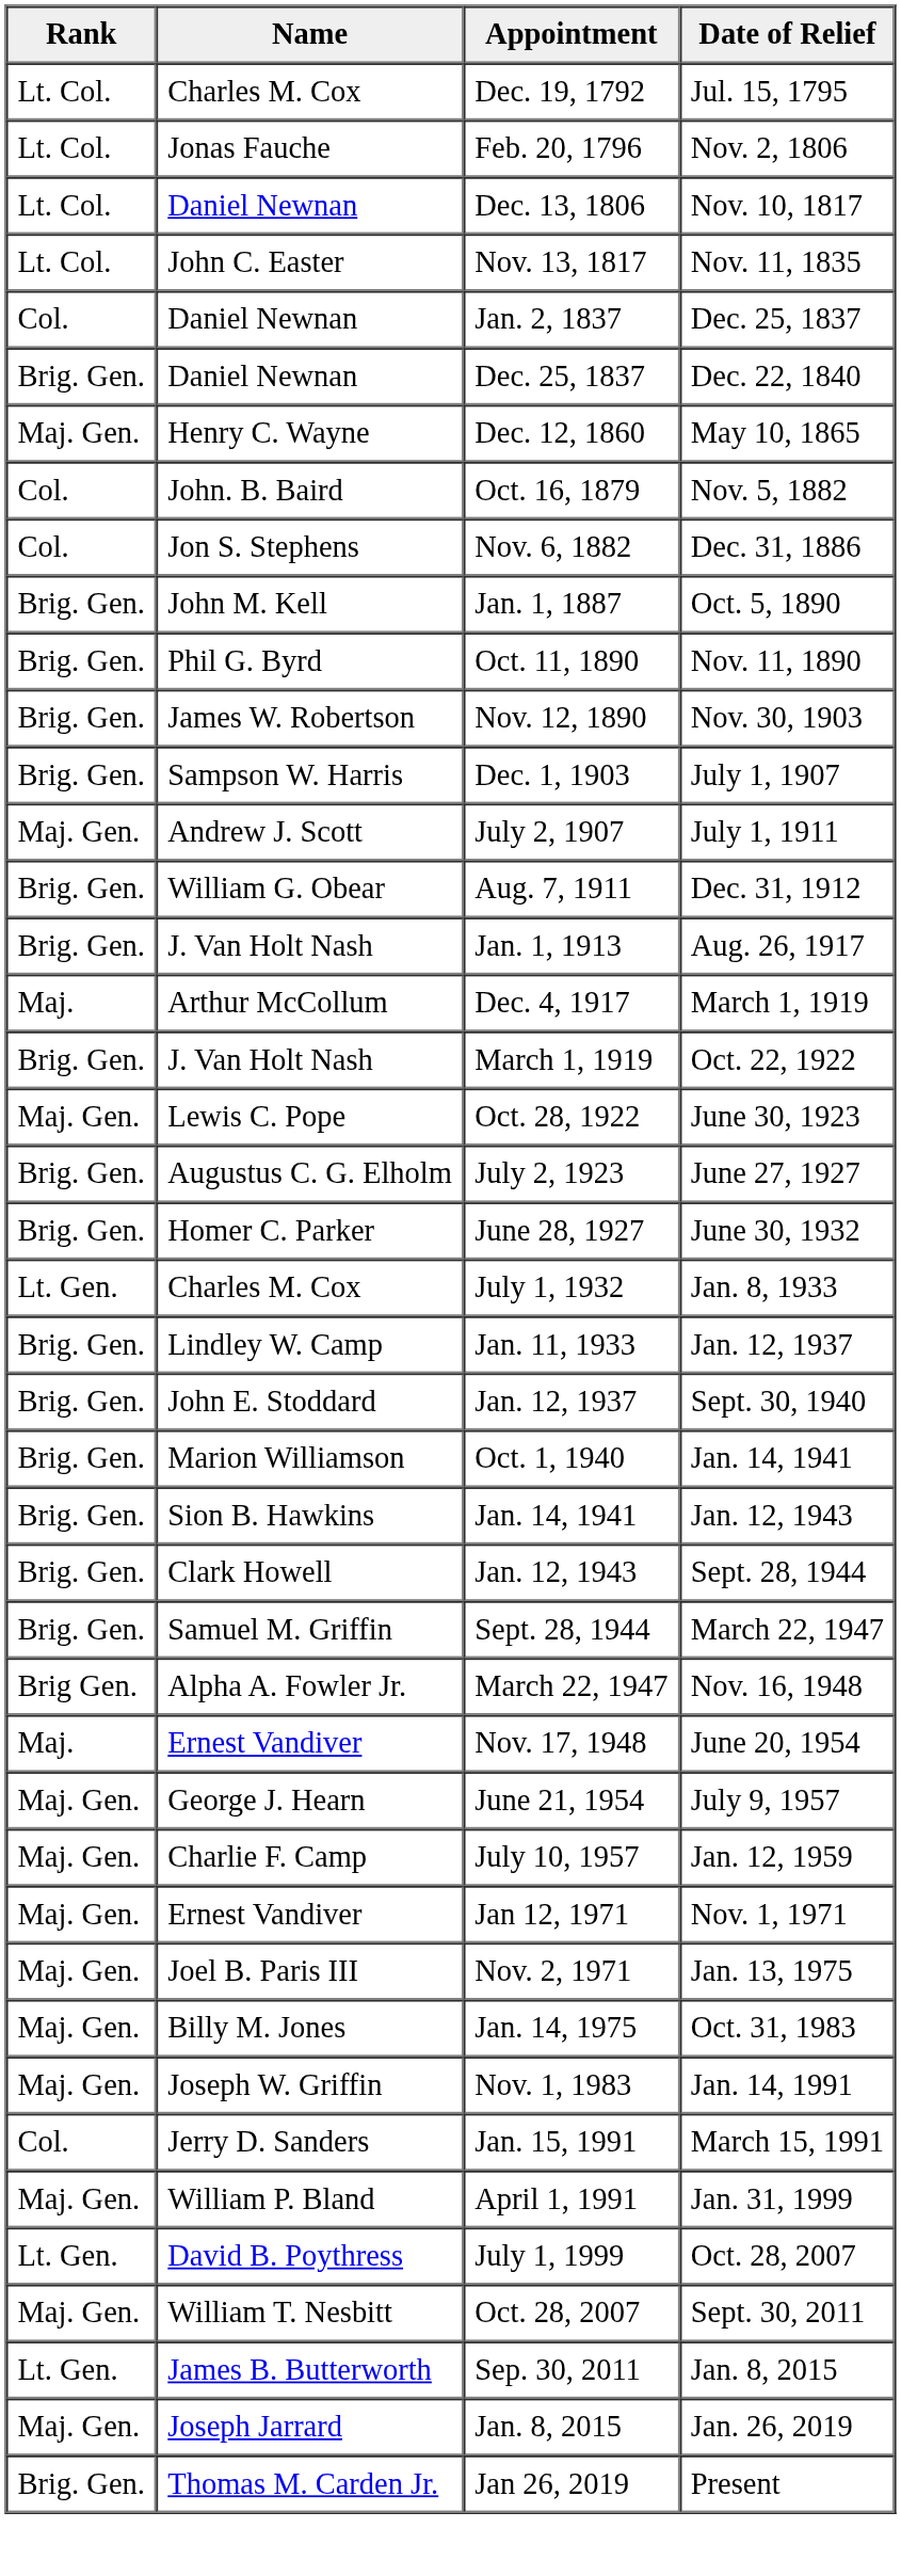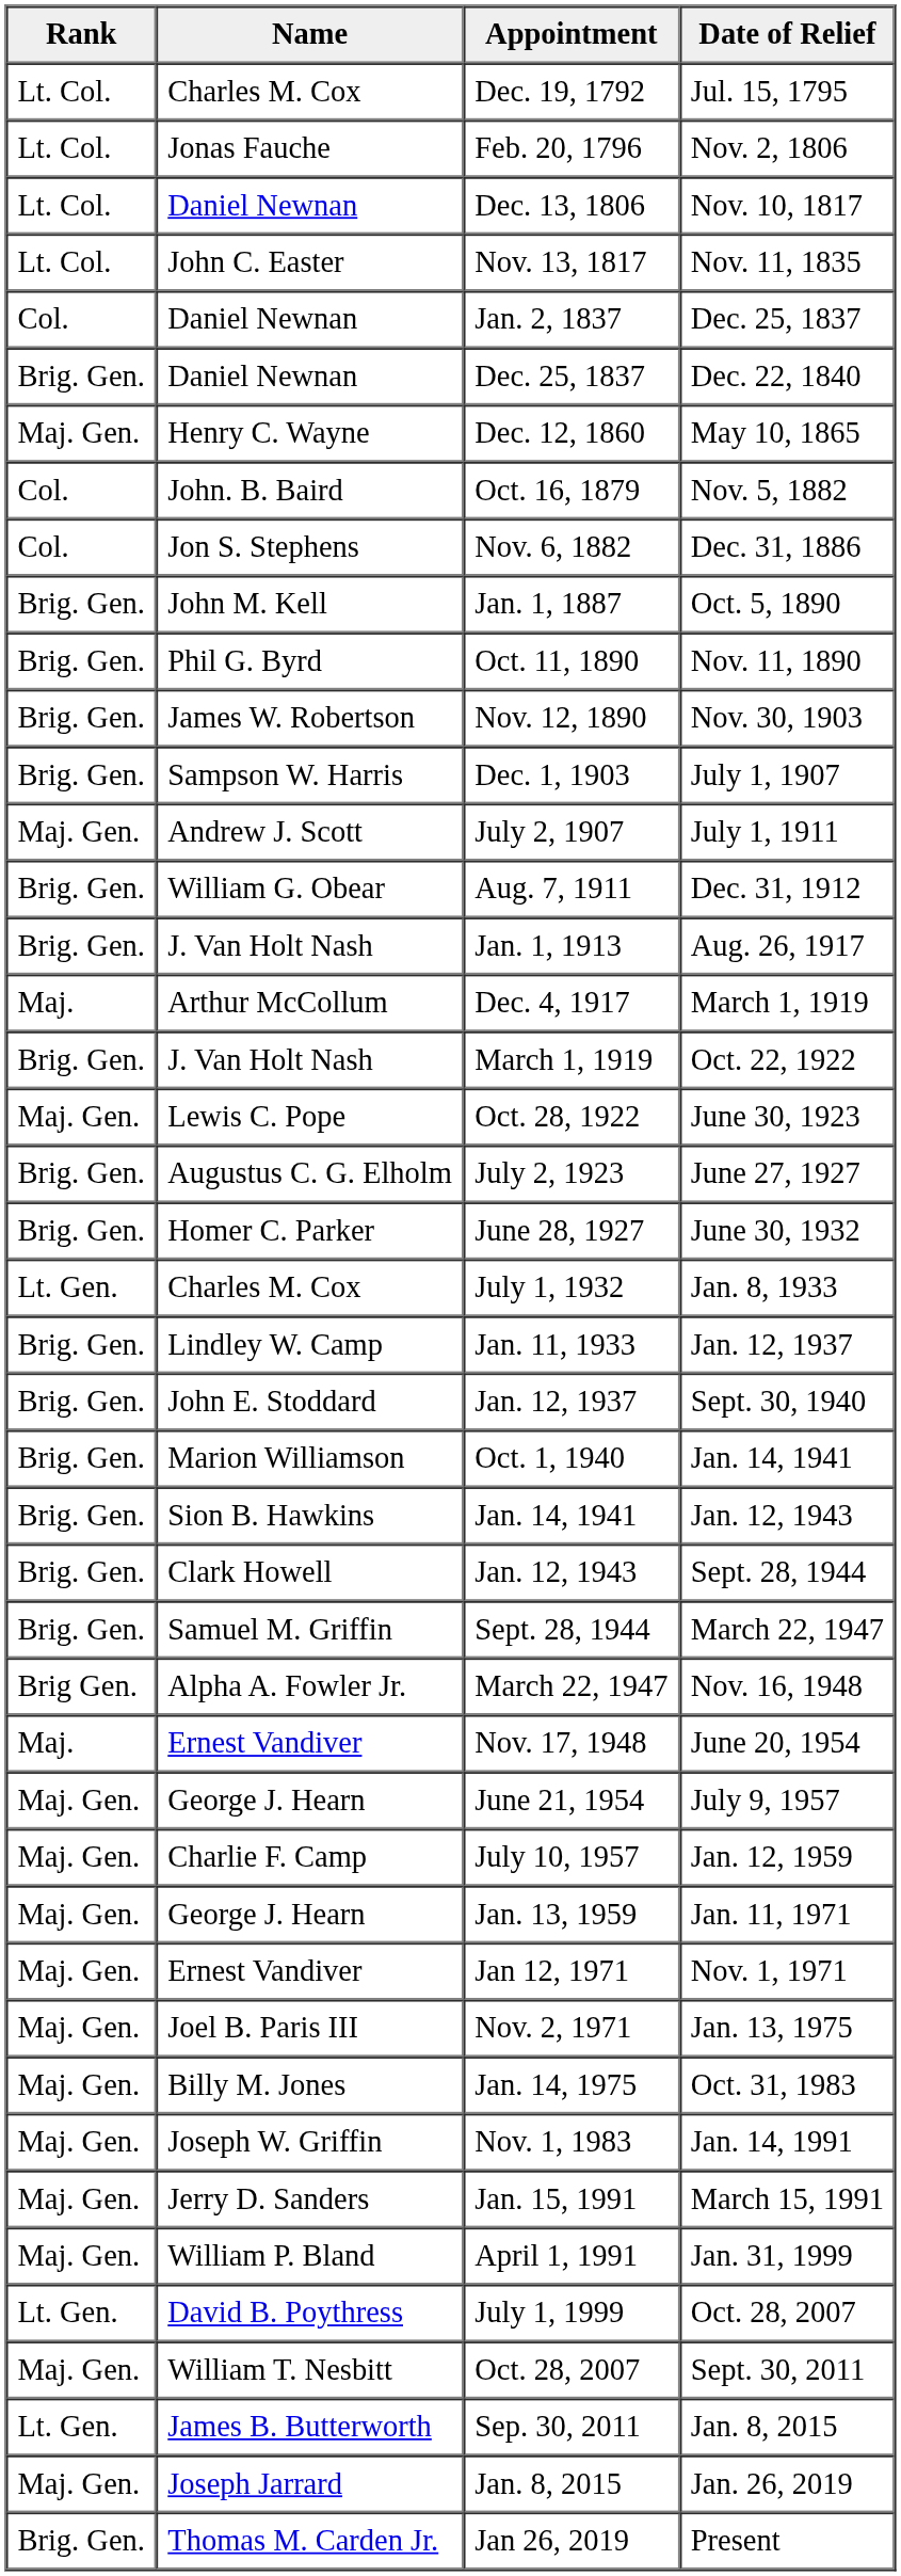+ row: Maj. Gen. | George J. Hearn | Jan. 13, 1959 | Jan. 11, 1971
Jan. 15, 1991 | Rank: Col. -> Maj. Gen.
